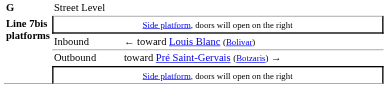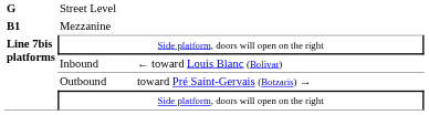+ row: B1 | Mezzanine
